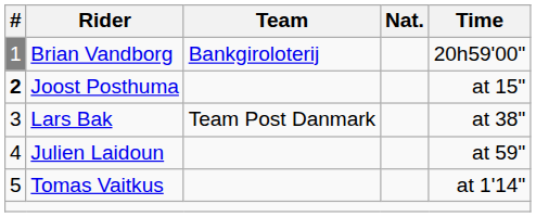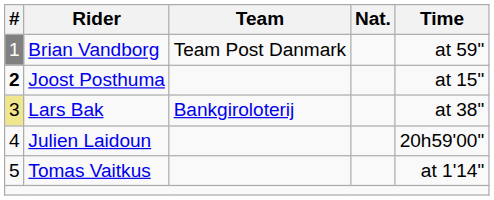Brian Vandborg | Team: Bankgiroloterij -> Team Post Danmark
Brian Vandborg | Time: 20h59'00" -> at 59"
Lars Bak | #: no background -> khaki background
Lars Bak | Team: Team Post Danmark -> Bankgiroloterij
Julien Laidoun | Time: at 59" -> 20h59'00"
